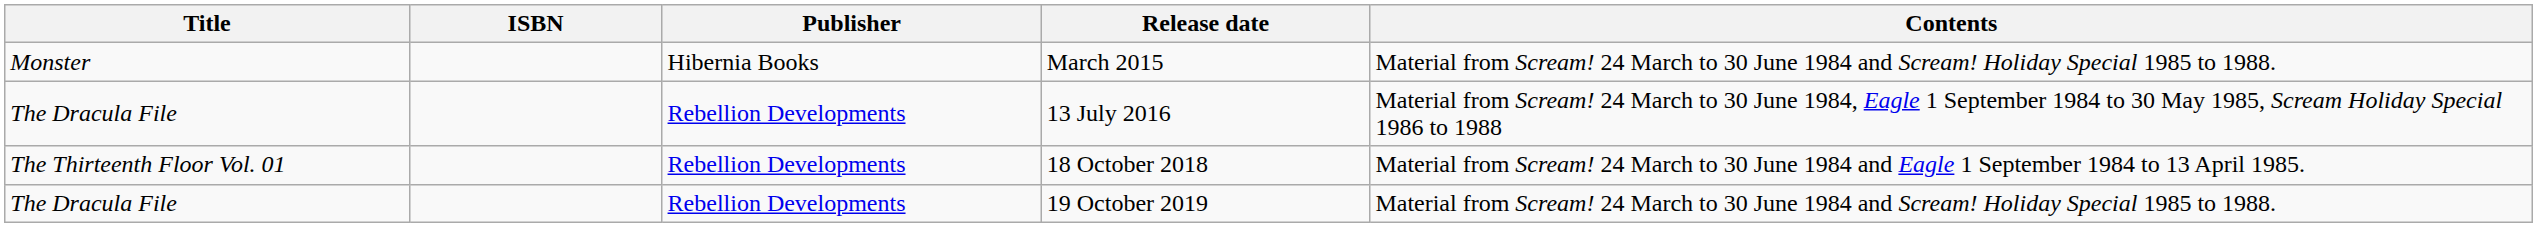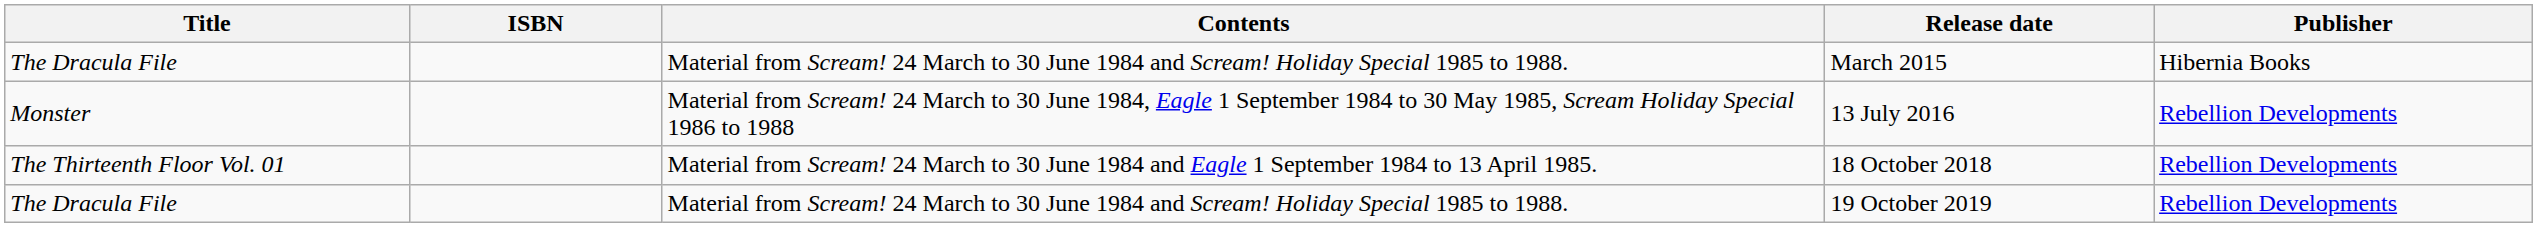columns swapped: Publisher <-> Contents
March 2015 | Title: Monster -> The Dracula File
13 July 2016 | Title: The Dracula File -> Monster
